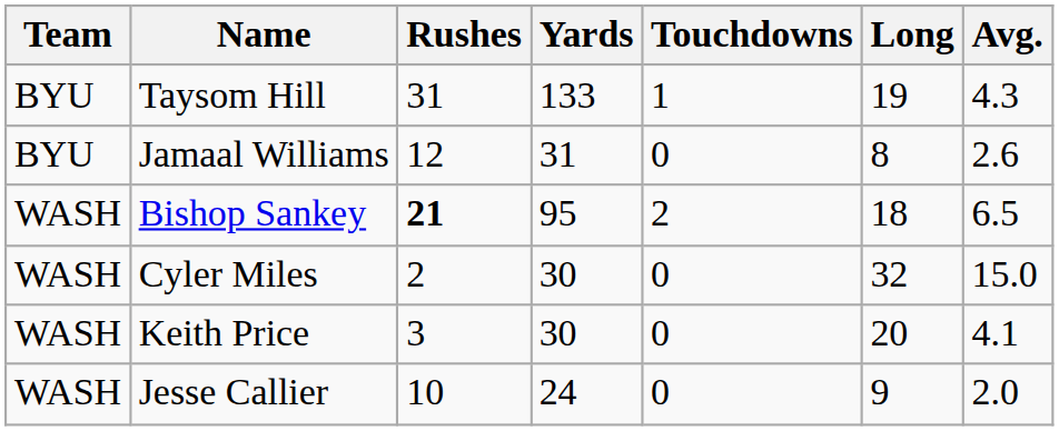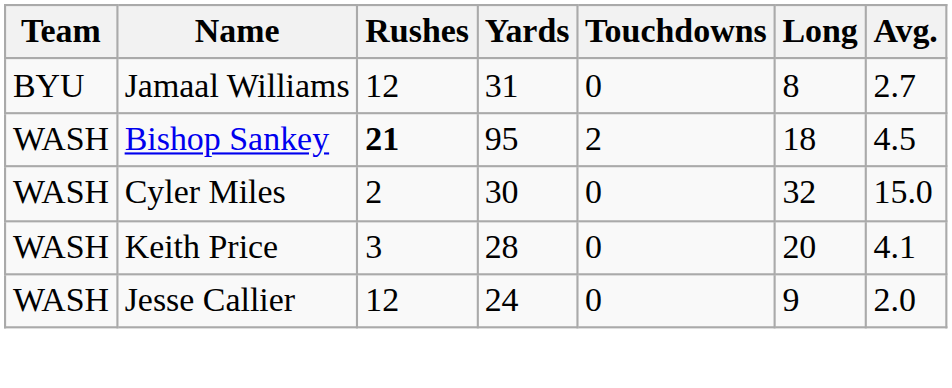- row: BYU | Taysom Hill | 31 | 133 | 1 | 19 | 4.3
Jamaal Williams | Avg.: 2.6 -> 2.7
Bishop Sankey | Avg.: 6.5 -> 4.5
Keith Price | Yards: 30 -> 28
Jesse Callier | Rushes: 10 -> 12
